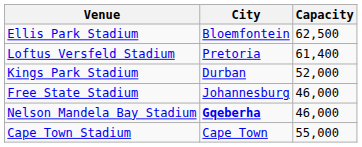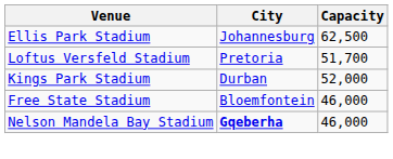Ellis Park Stadium | City: Bloemfontein -> Johannesburg
Loftus Versfeld Stadium | Capacity: 61,400 -> 51,700
Free State Stadium | City: Johannesburg -> Bloemfontein
- row: Cape Town Stadium | Cape Town | 55,000
